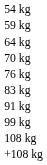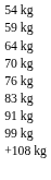- row: 108 kg
